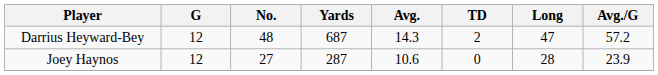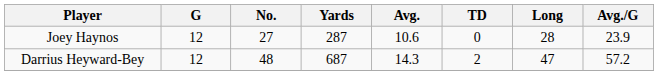rows swapped: Darrius Heyward-Bey <-> Joey Haynos
